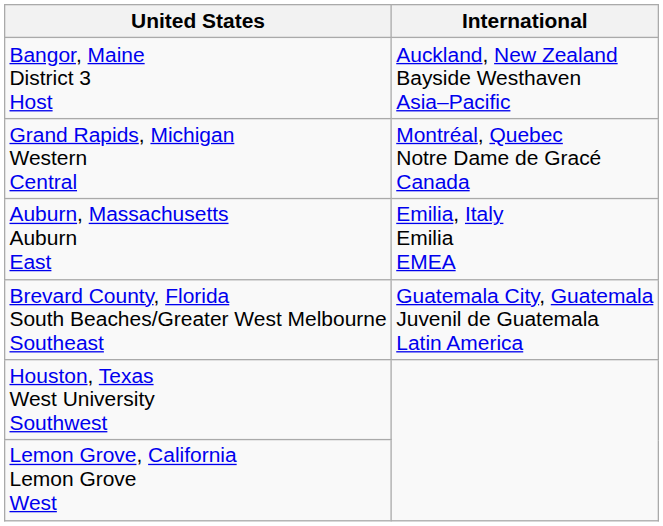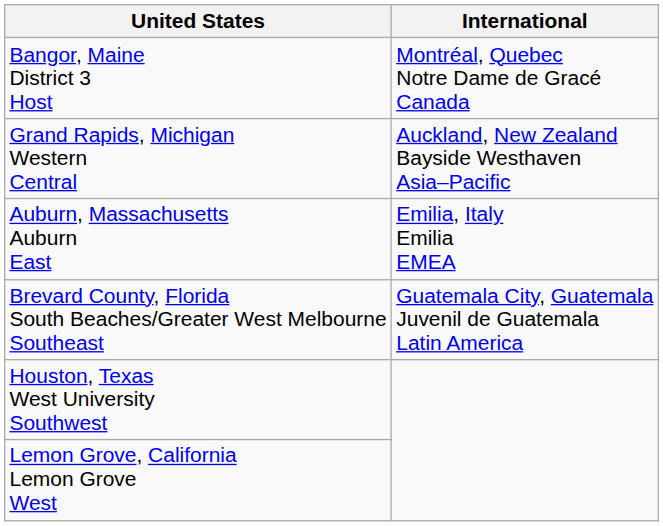Bangor, Maine District 3 Host | International: Auckland, New Zealand Bayside Westhaven Asia–Pacific -> Montréal, Quebec Notre Dame de Gracé Canada
Grand Rapids, Michigan Western Central | International: Montréal, Quebec Notre Dame de Gracé Canada -> Auckland, New Zealand Bayside Westhaven Asia–Pacific
